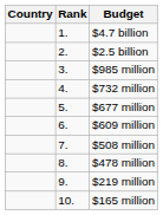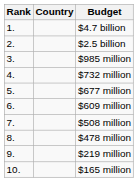columns swapped: Rank <-> Country
